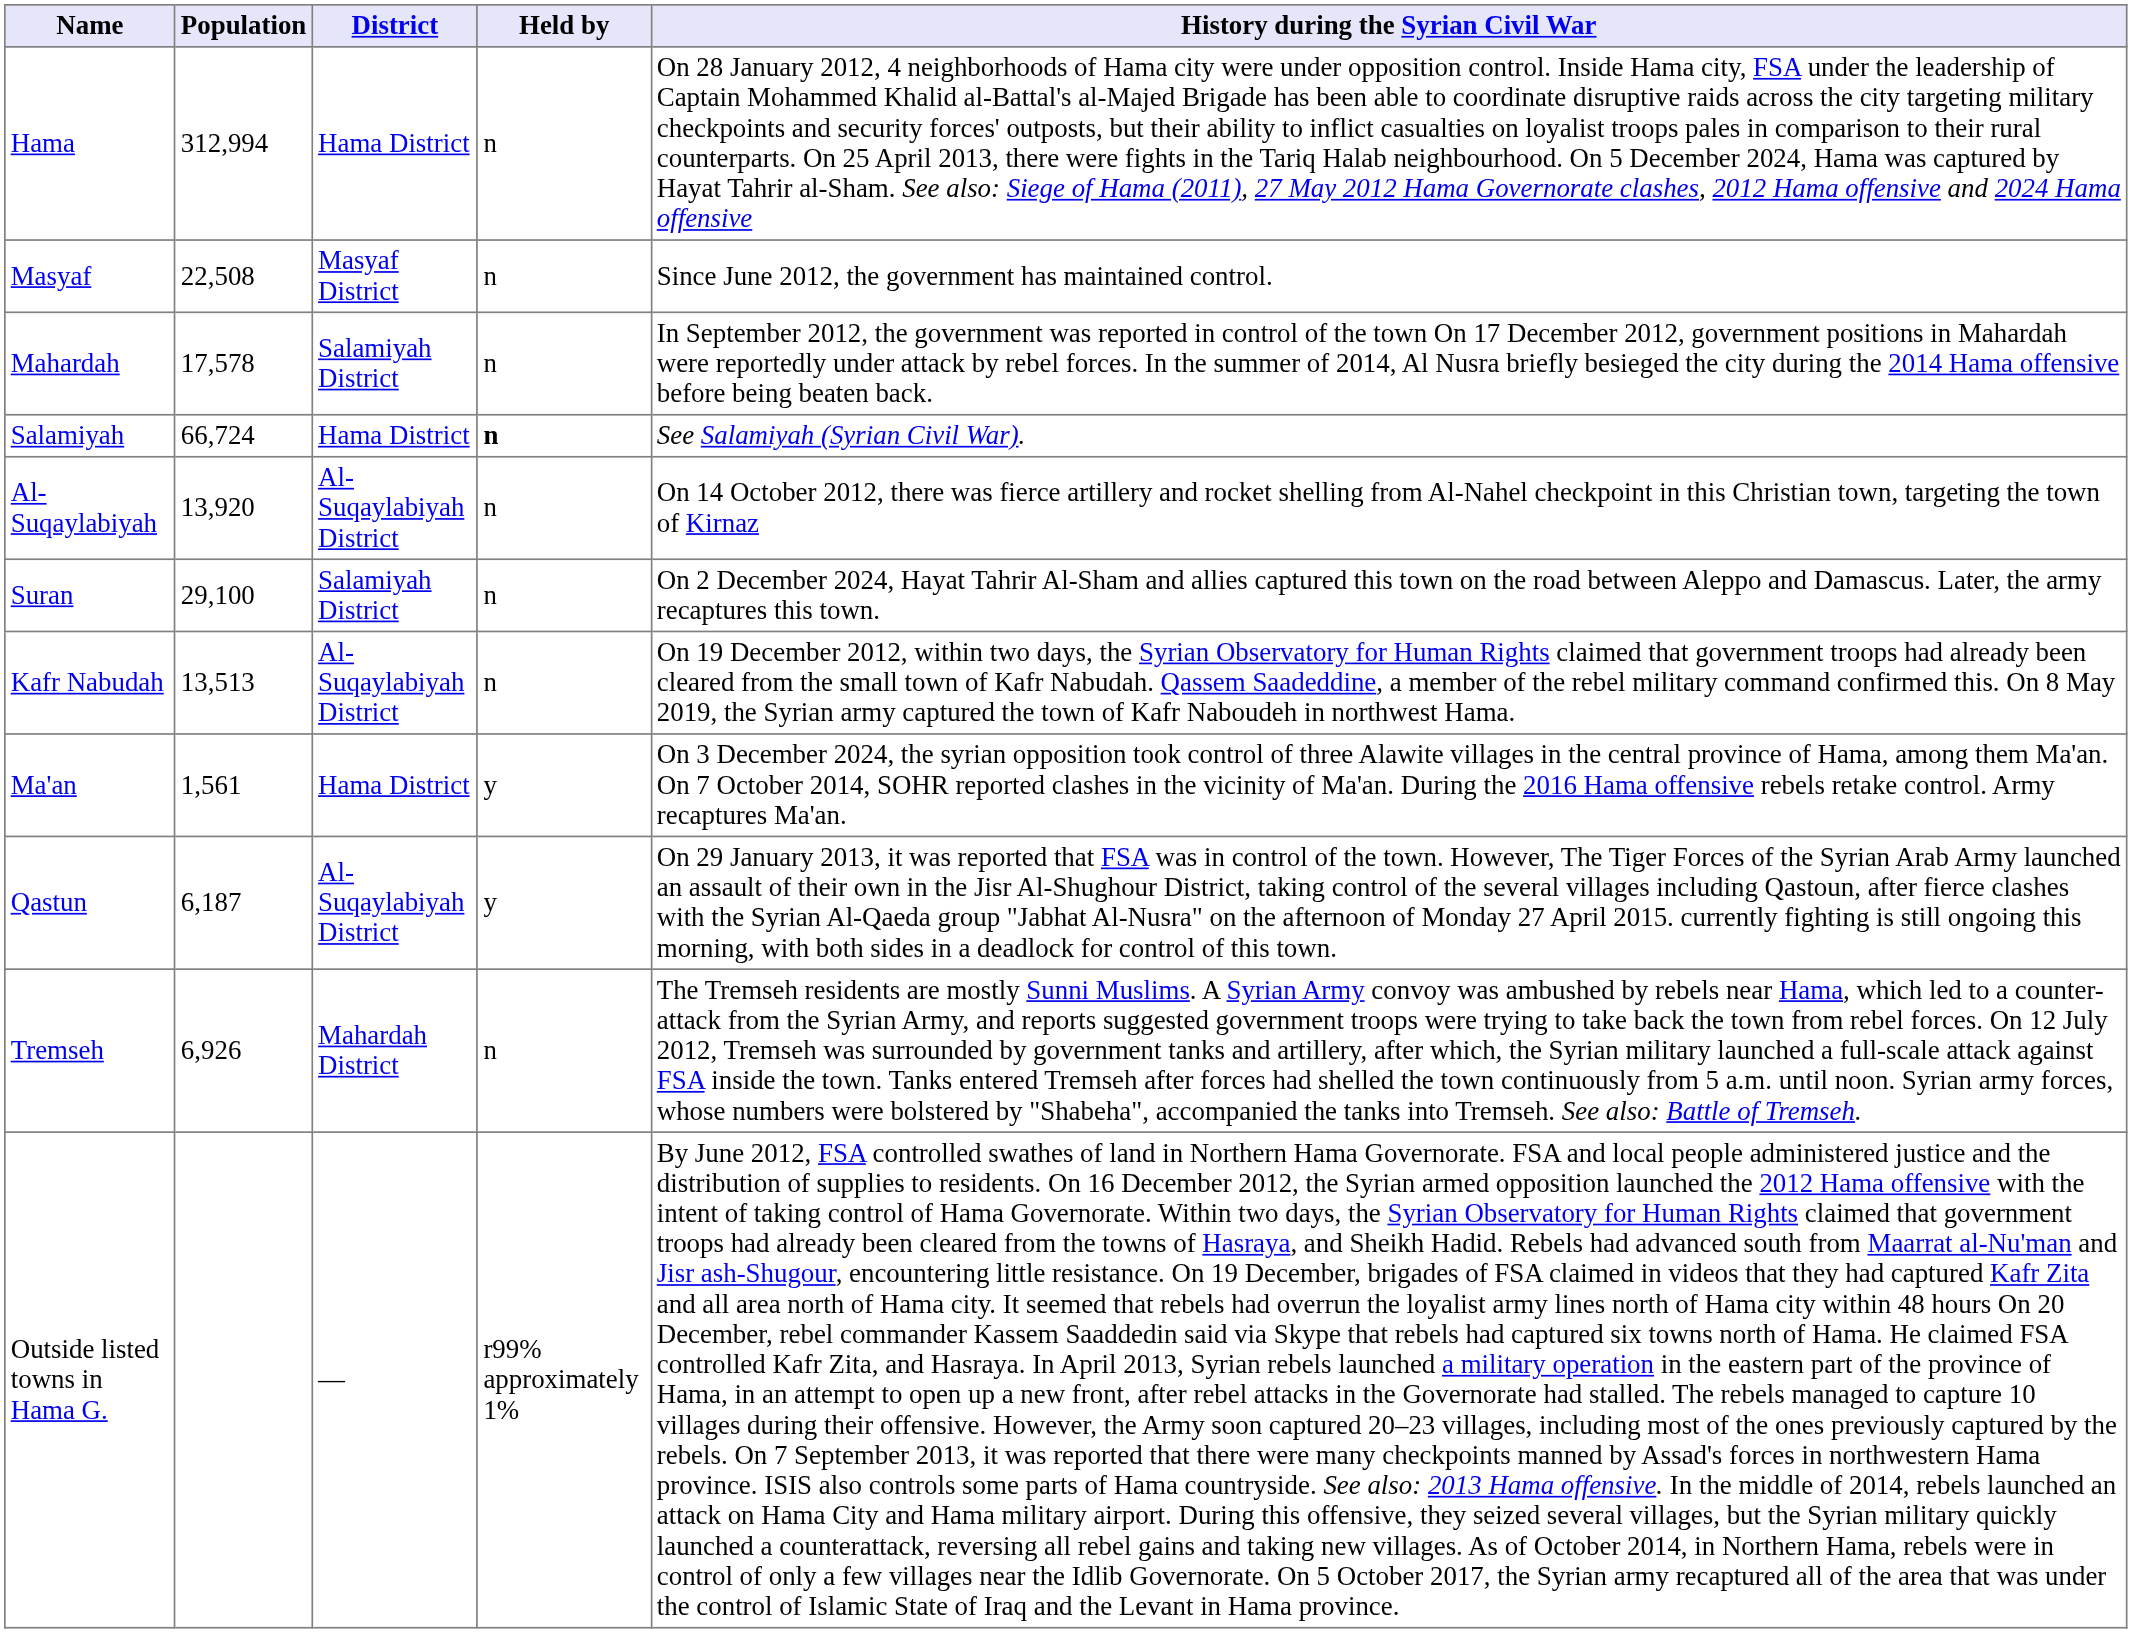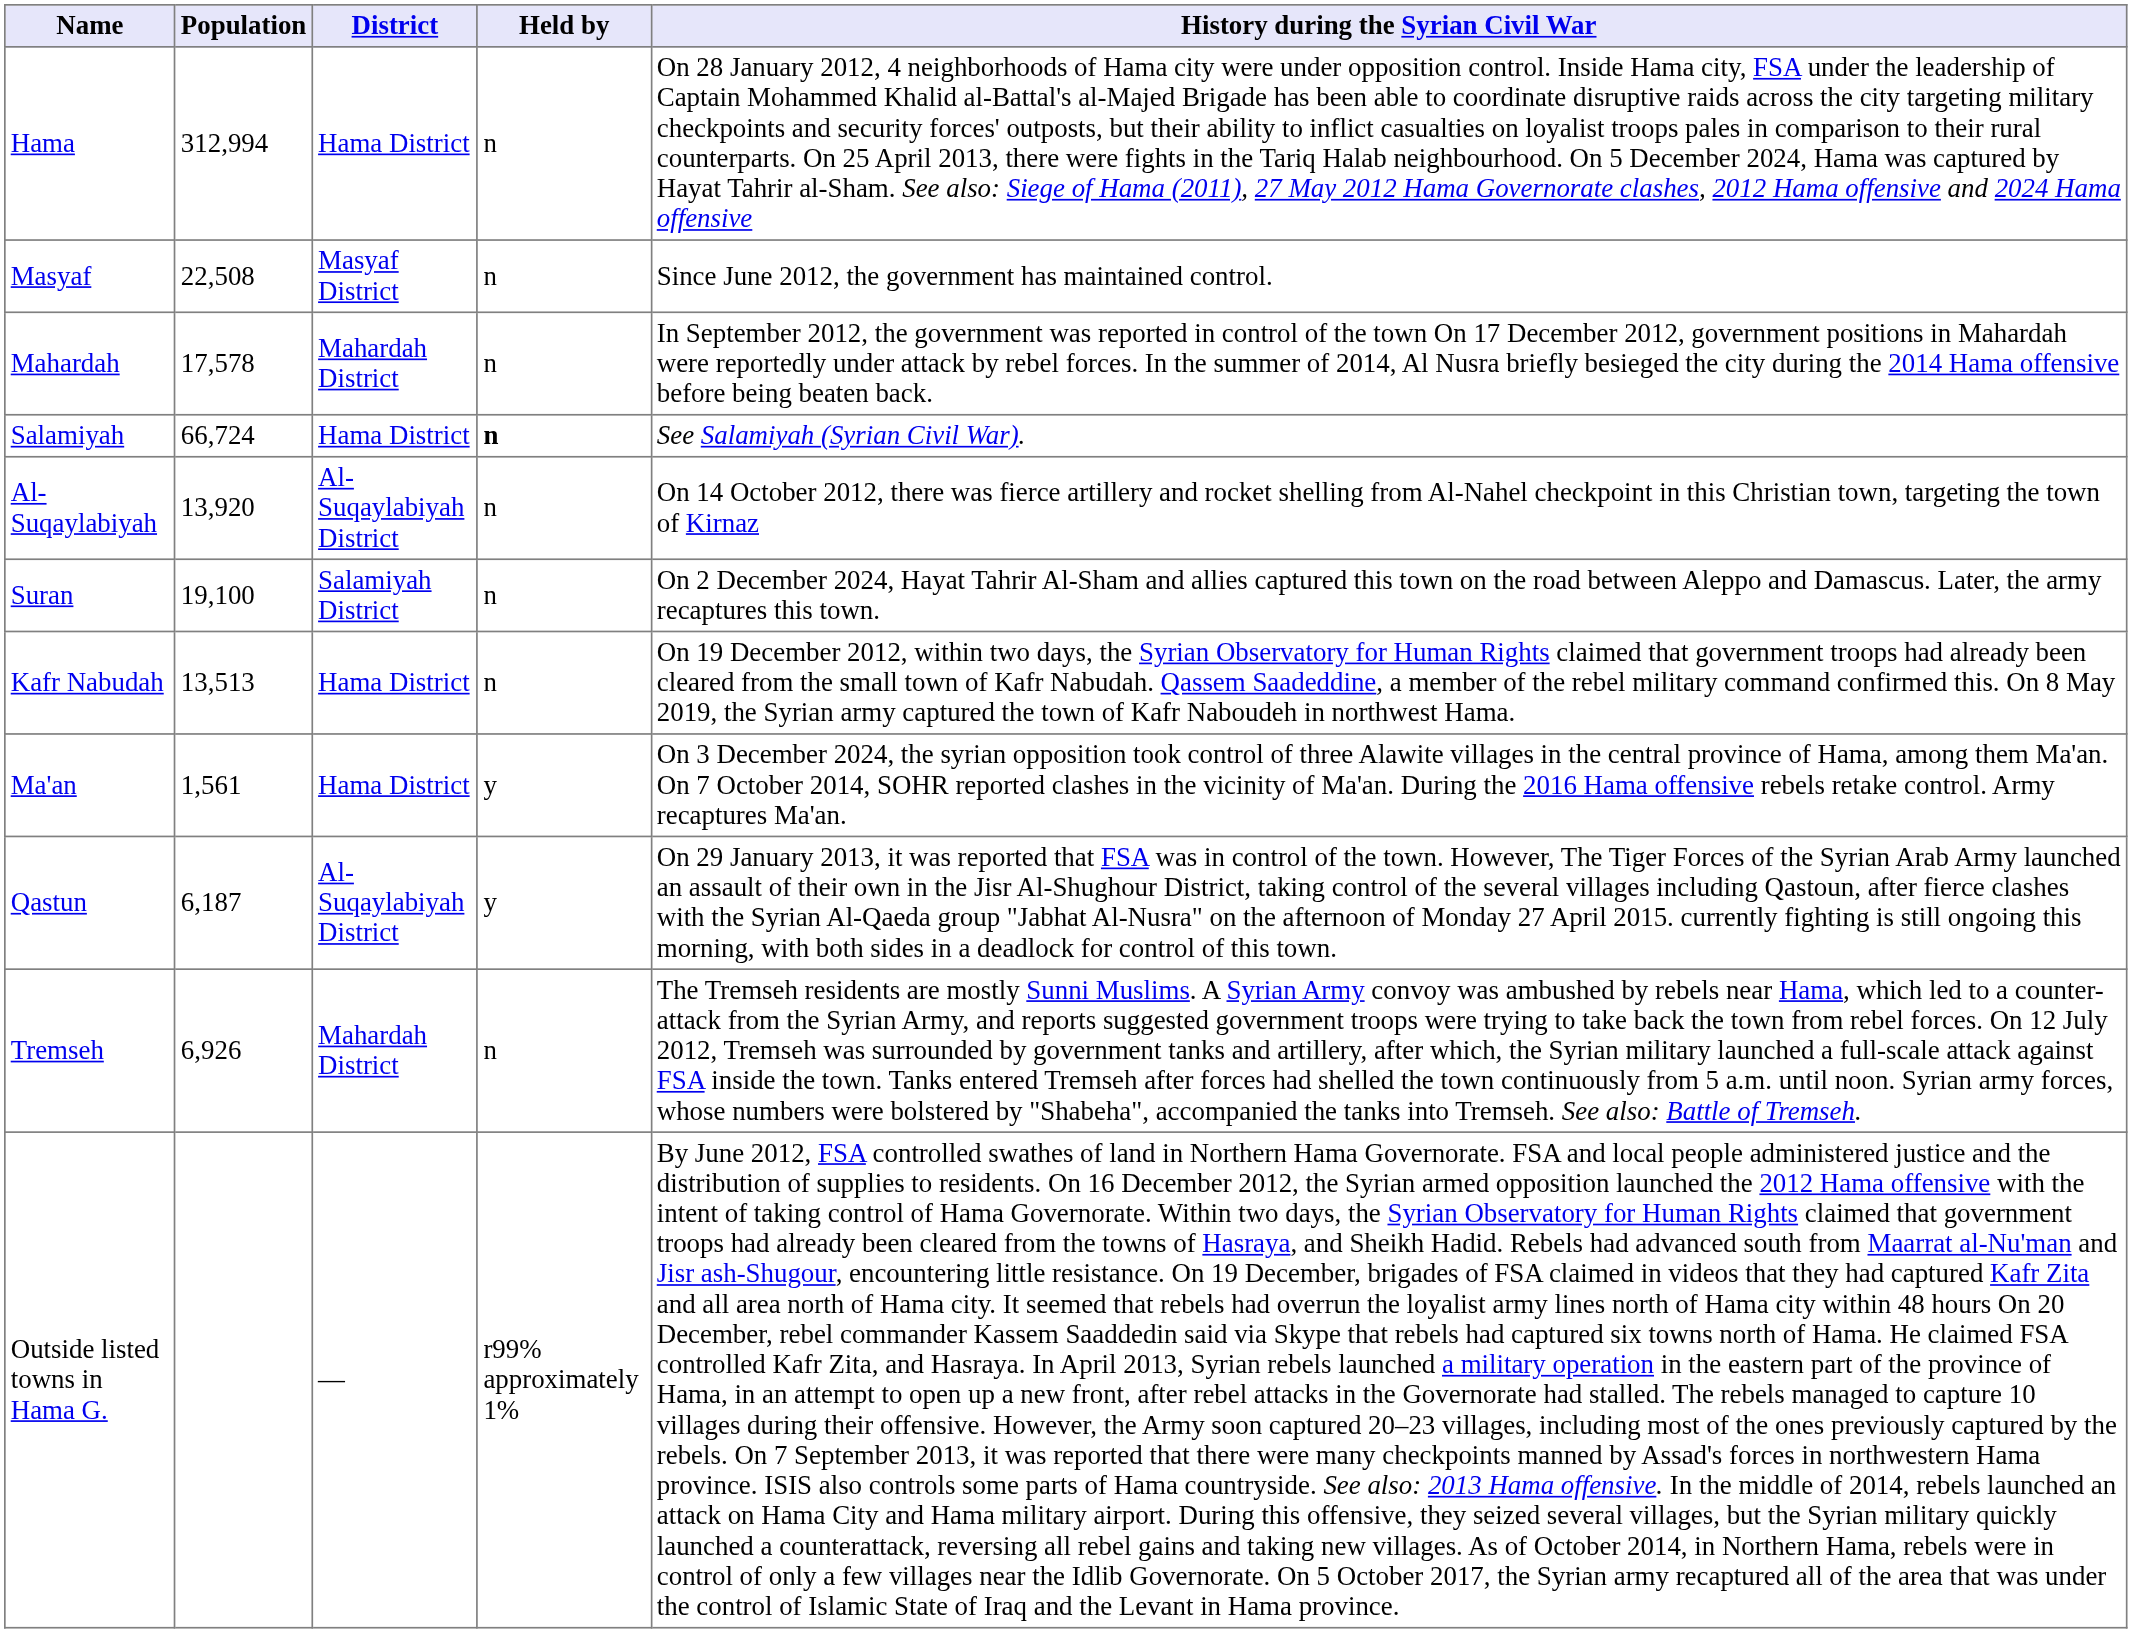Mahardah | District: Salamiyah District -> Mahardah District
Suran | Population: 29,100 -> 19,100
Kafr Nabudah | District: Al-Suqaylabiyah District -> Hama District
